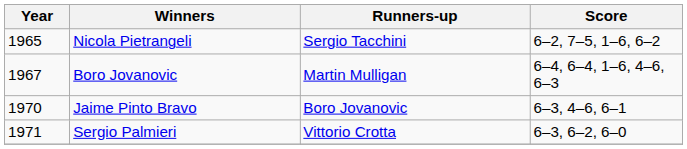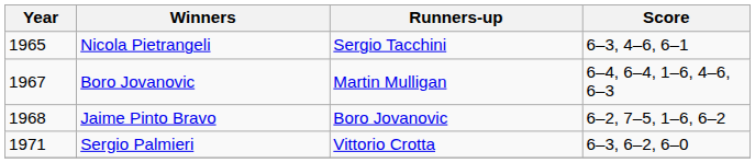Nicola Pietrangeli | Score: 6–2, 7–5, 1–6, 6–2 -> 6–3, 4–6, 6–1
Jaime Pinto Bravo | Year: 1970 -> 1968
Jaime Pinto Bravo | Score: 6–3, 4–6, 6–1 -> 6–2, 7–5, 1–6, 6–2
